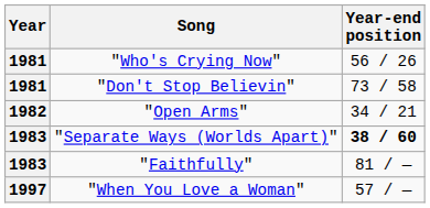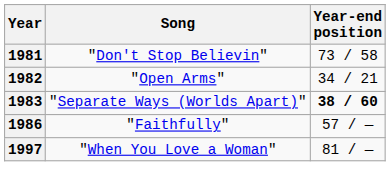- row: 1981 | "Who's Crying Now" | 56 / 26
"Faithfully" | Year: 1983 -> 1986
"Faithfully" | Year-end position: 81 / — -> 57 / —
"When You Love a Woman" | Year-end position: 57 / — -> 81 / —
